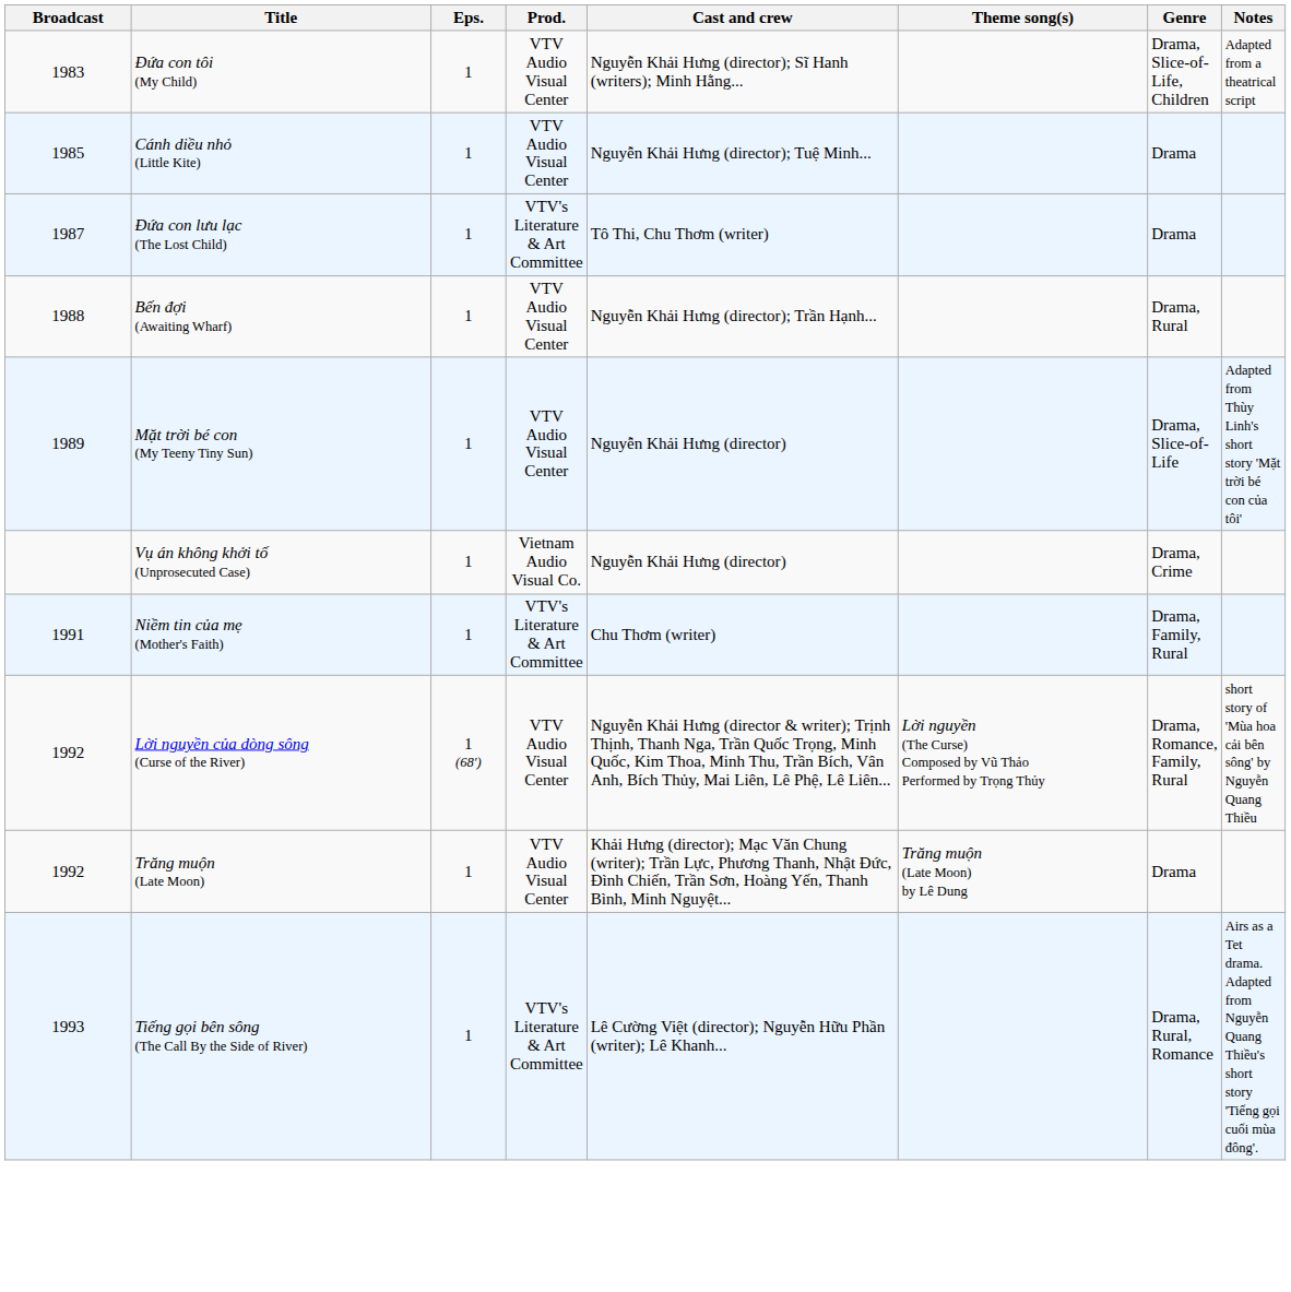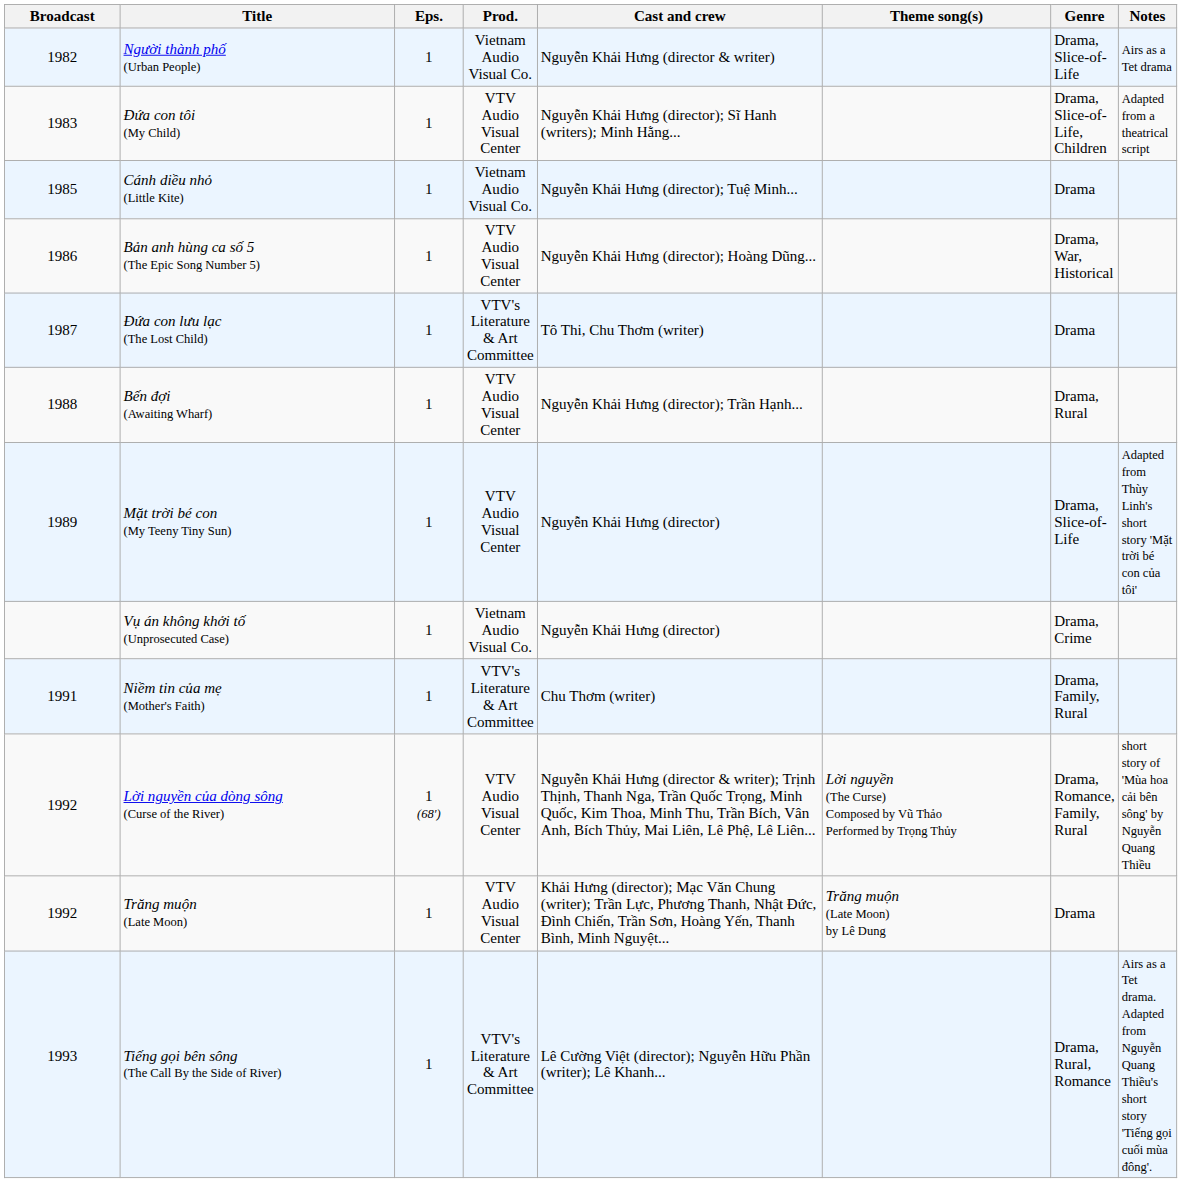+ row: 1982 | Người thành phố (Urban People) | 1 | Vietnam Audio Visual Co. | Nguyễn Khải Hưng (director & writer) | Drama, Slice-of-Life | Airs as a Tet drama
Cánh diều nhỏ (Little Kite) | Prod.: VTV Audio Visual Center -> Vietnam Audio Visual Co.
+ row: 1986 | Bản anh hùng ca số 5 (The Epic Song Number 5) | 1 | VTV Audio Visual Center | Nguyễn Khải Hưng (director); Hoàng Dũng... | Drama, War, Historical
